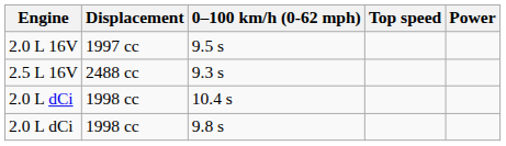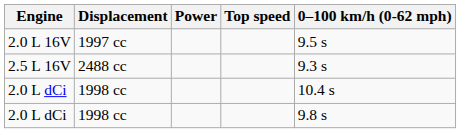columns swapped: Power <-> 0–100 km/h (0-62 mph)
